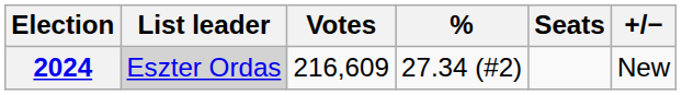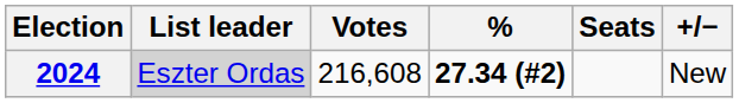2024 | Votes: 216,609 -> 216,608
2024 | %: normal -> bold
